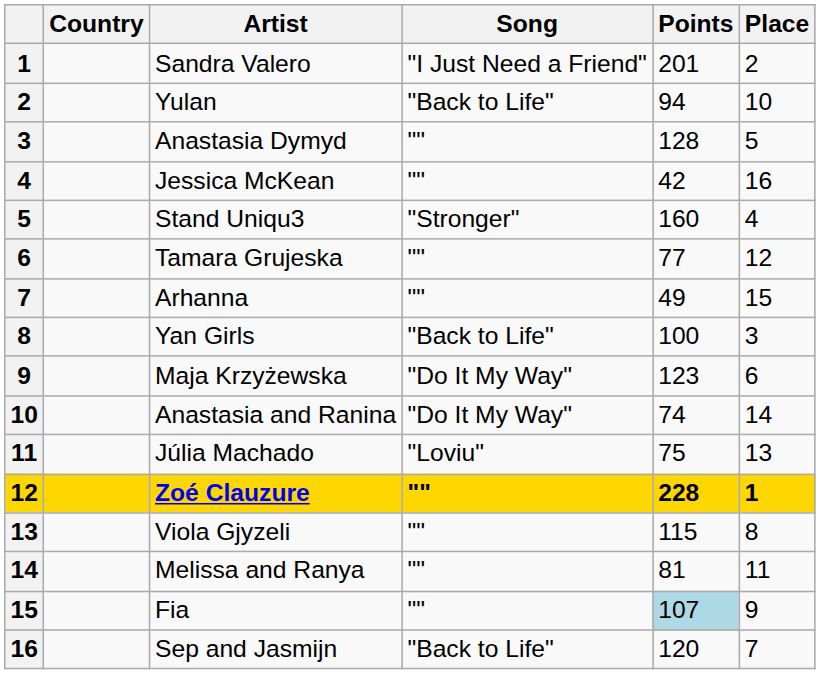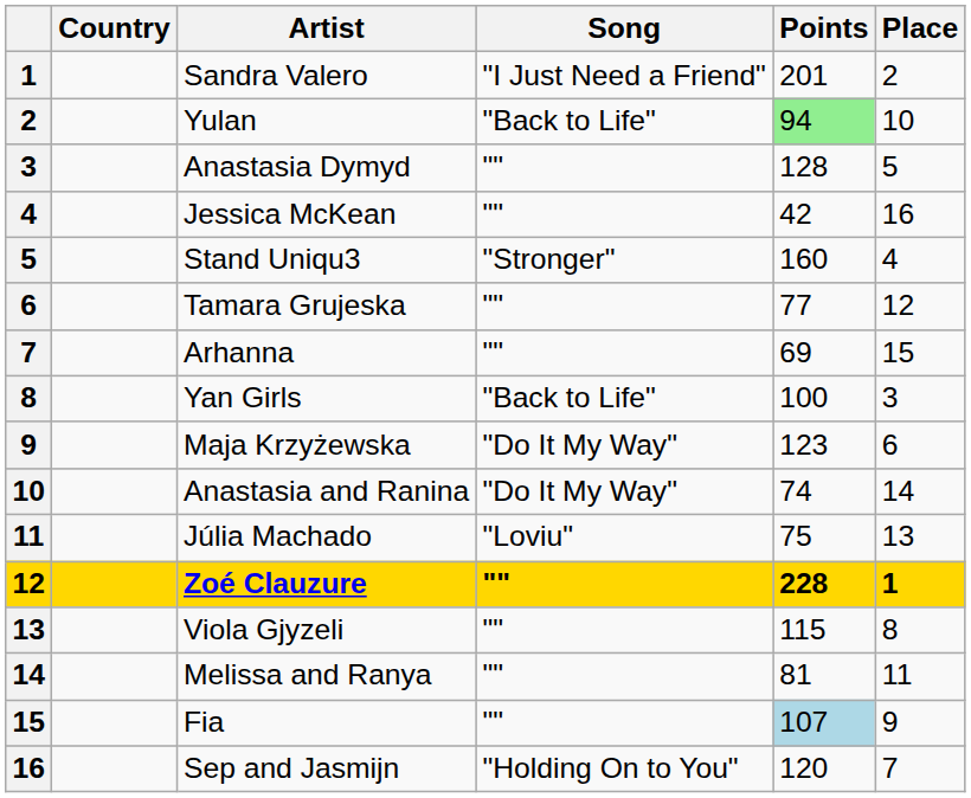Yulan | Points: no background -> lightgreen background
Arhanna | Points: 49 -> 69
Sep and Jasmijn | Song: "Back to Life" -> "Holding On to You"
